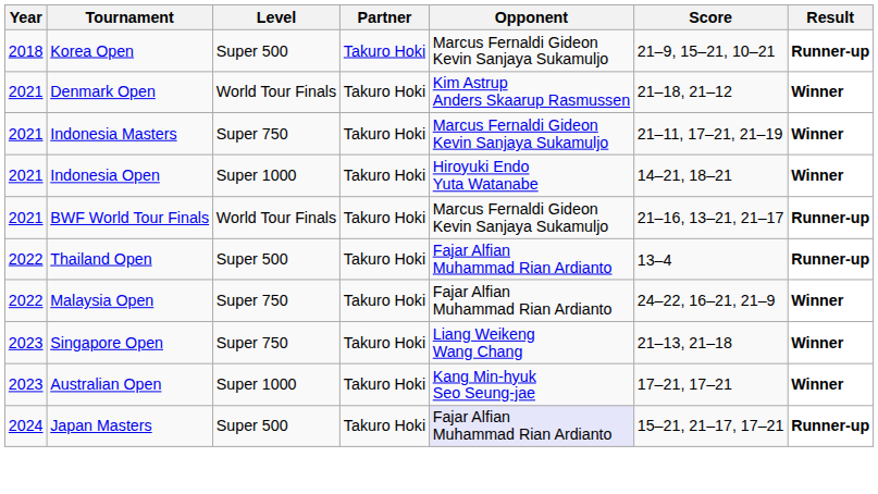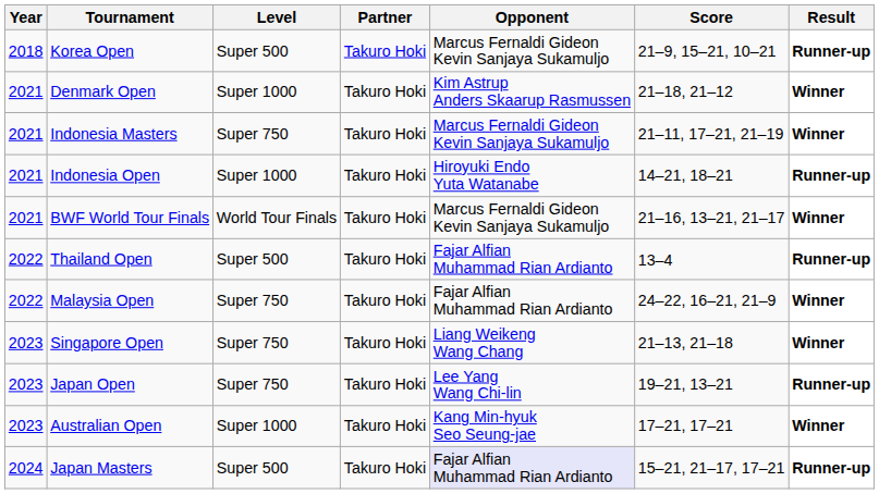Denmark Open | Level: World Tour Finals -> Super 1000
Indonesia Open | Result: Winner -> Runner-up
BWF World Tour Finals | Result: Runner-up -> Winner
+ row: 2023 | Japan Open | Super 750 | Takuro Hoki | Lee Yang Wang Chi-lin | 19–21, 13–21 | Runner-up
